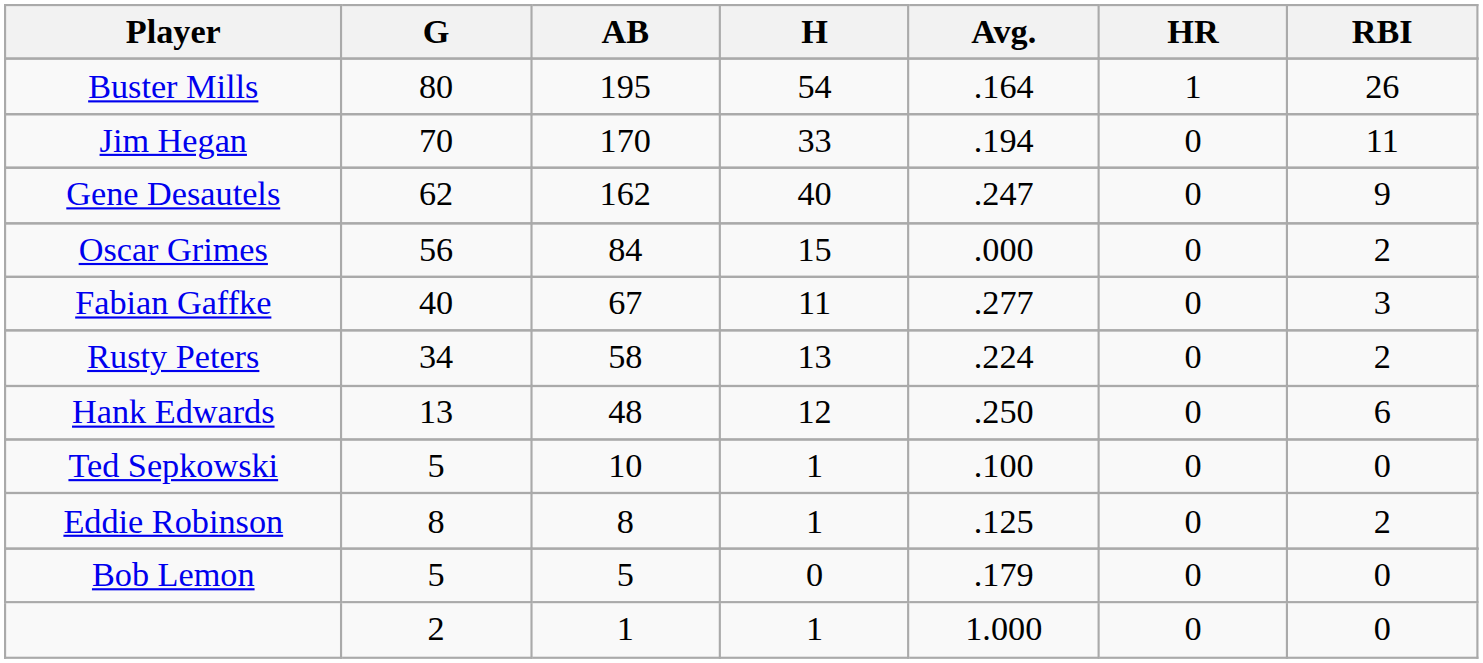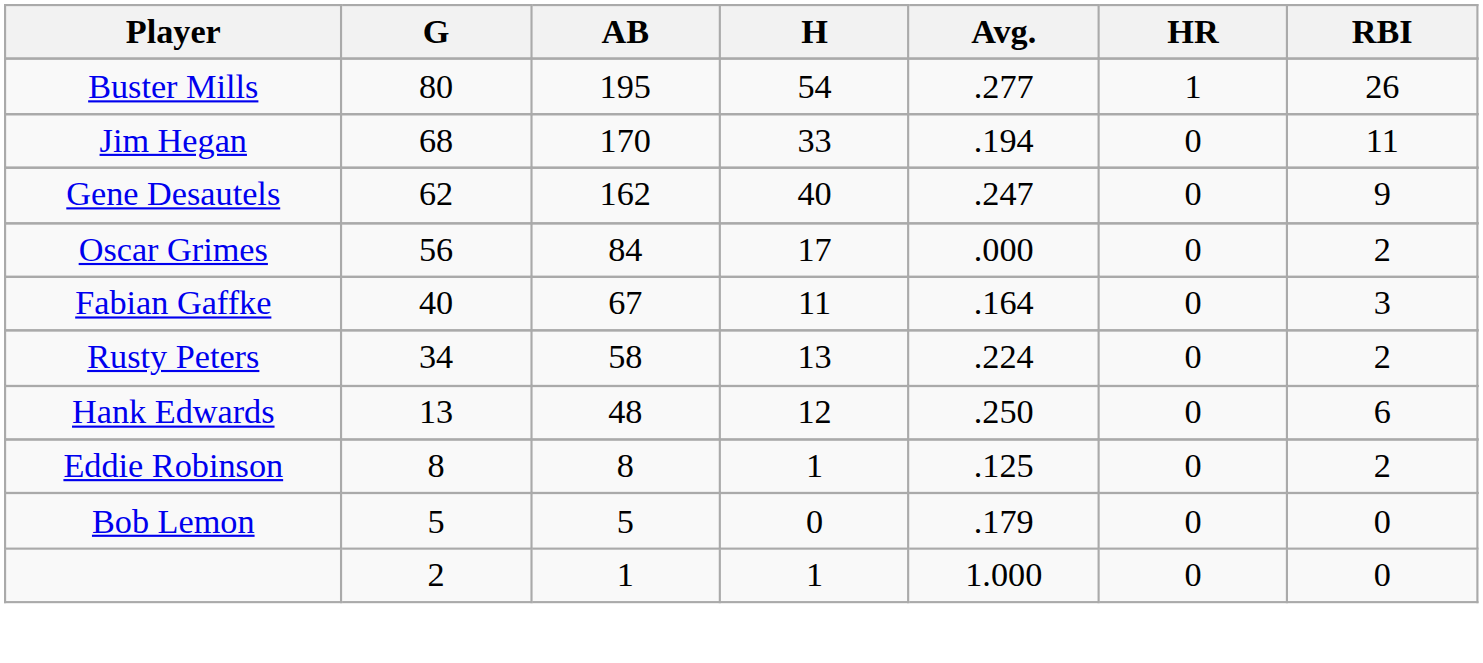Buster Mills | Avg.: .164 -> .277
Jim Hegan | G: 70 -> 68
Oscar Grimes | H: 15 -> 17
Fabian Gaffke | Avg.: .277 -> .164
- row: Ted Sepkowski | 5 | 10 | 1 | .100 | 0 | 0
